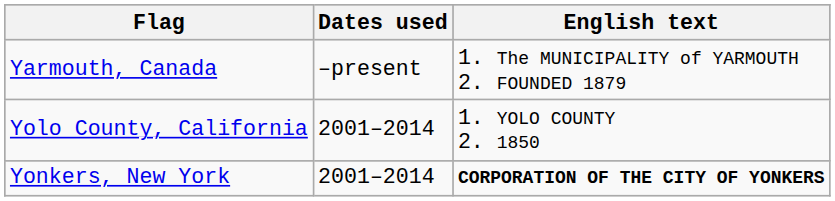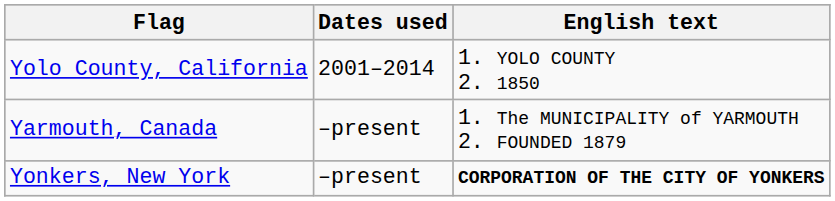rows swapped: Yarmouth, Canada <-> Yolo County, California
Yonkers, New York | Dates used: 2001–2014 -> –present
